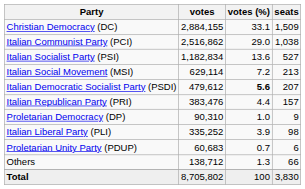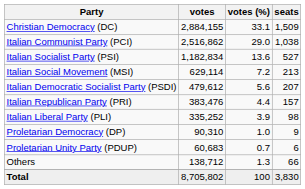Italian Democratic Socialist Party (PSDI) | votes (%): bold -> normal
rows swapped: Italian Liberal Party (PLI) <-> Proletarian Democracy (DP)
